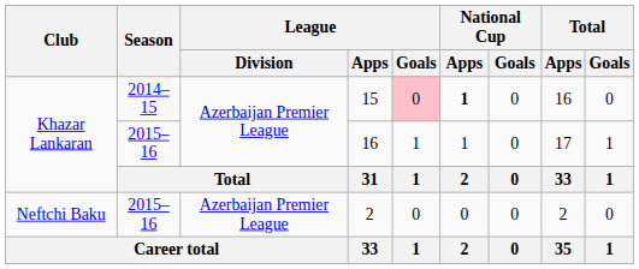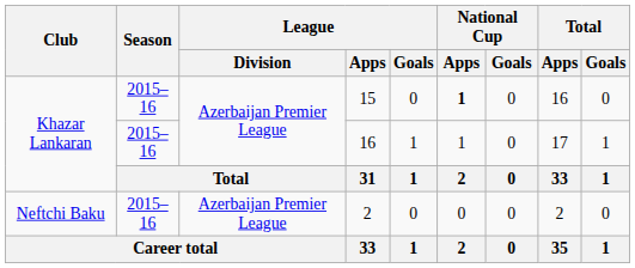15 | Season: 2014–15 -> 2015–16
15 | League / Goals: pink background -> no background
